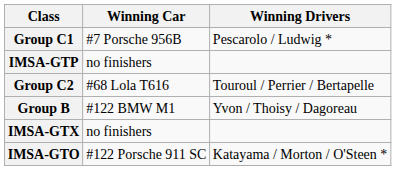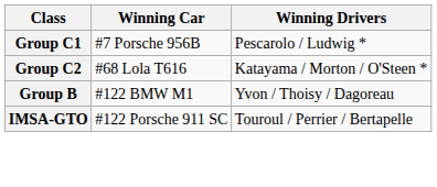- row: IMSA-GTP | no finishers
Group C2 | Winning Drivers: Touroul / Perrier / Bertapelle -> Katayama / Morton / O'Steen *
- row: IMSA-GTX | no finishers
IMSA-GTO | Winning Drivers: Katayama / Morton / O'Steen * -> Touroul / Perrier / Bertapelle
